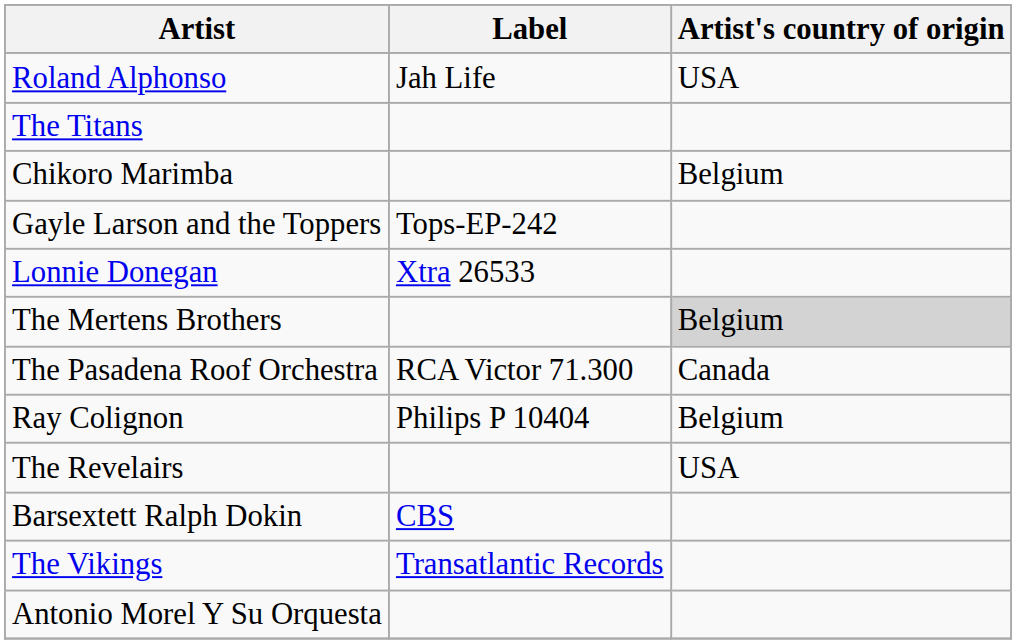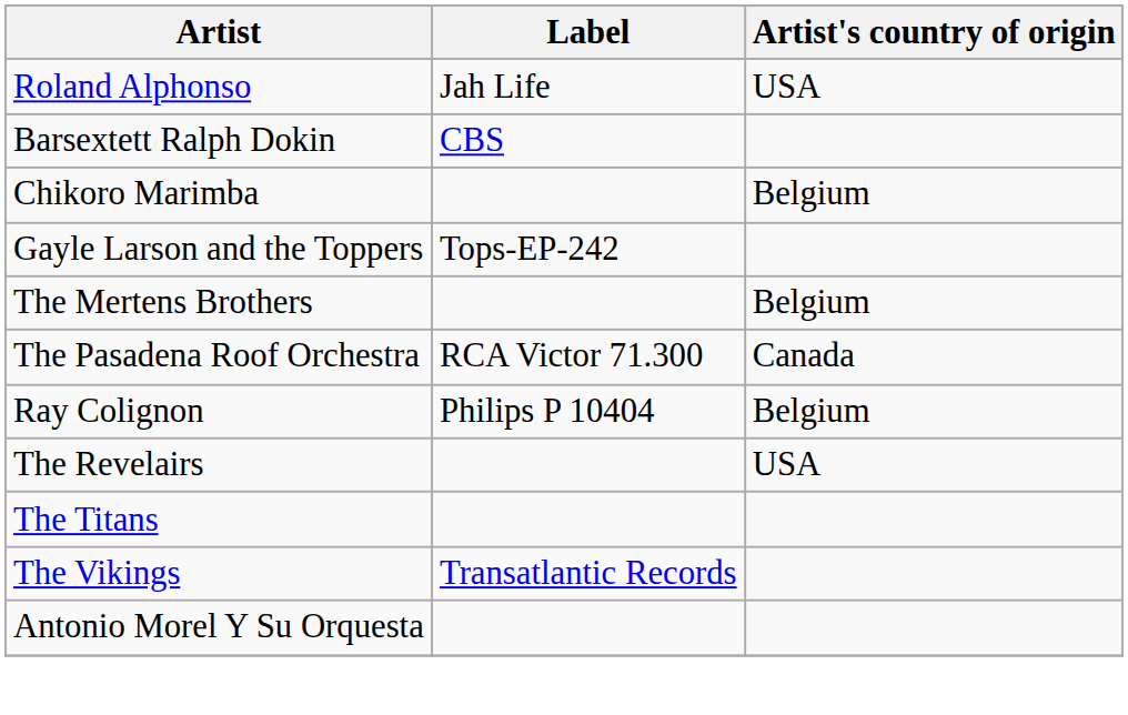rows swapped: Barsextett Ralph Dokin <-> The Titans
- row: Lonnie Donegan | Xtra 26533
The Mertens Brothers | Artist's country of origin: lightgrey background -> no background
